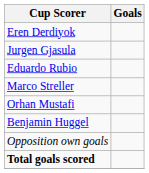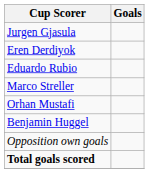rows swapped: Eren Derdiyok <-> Jurgen Gjasula
